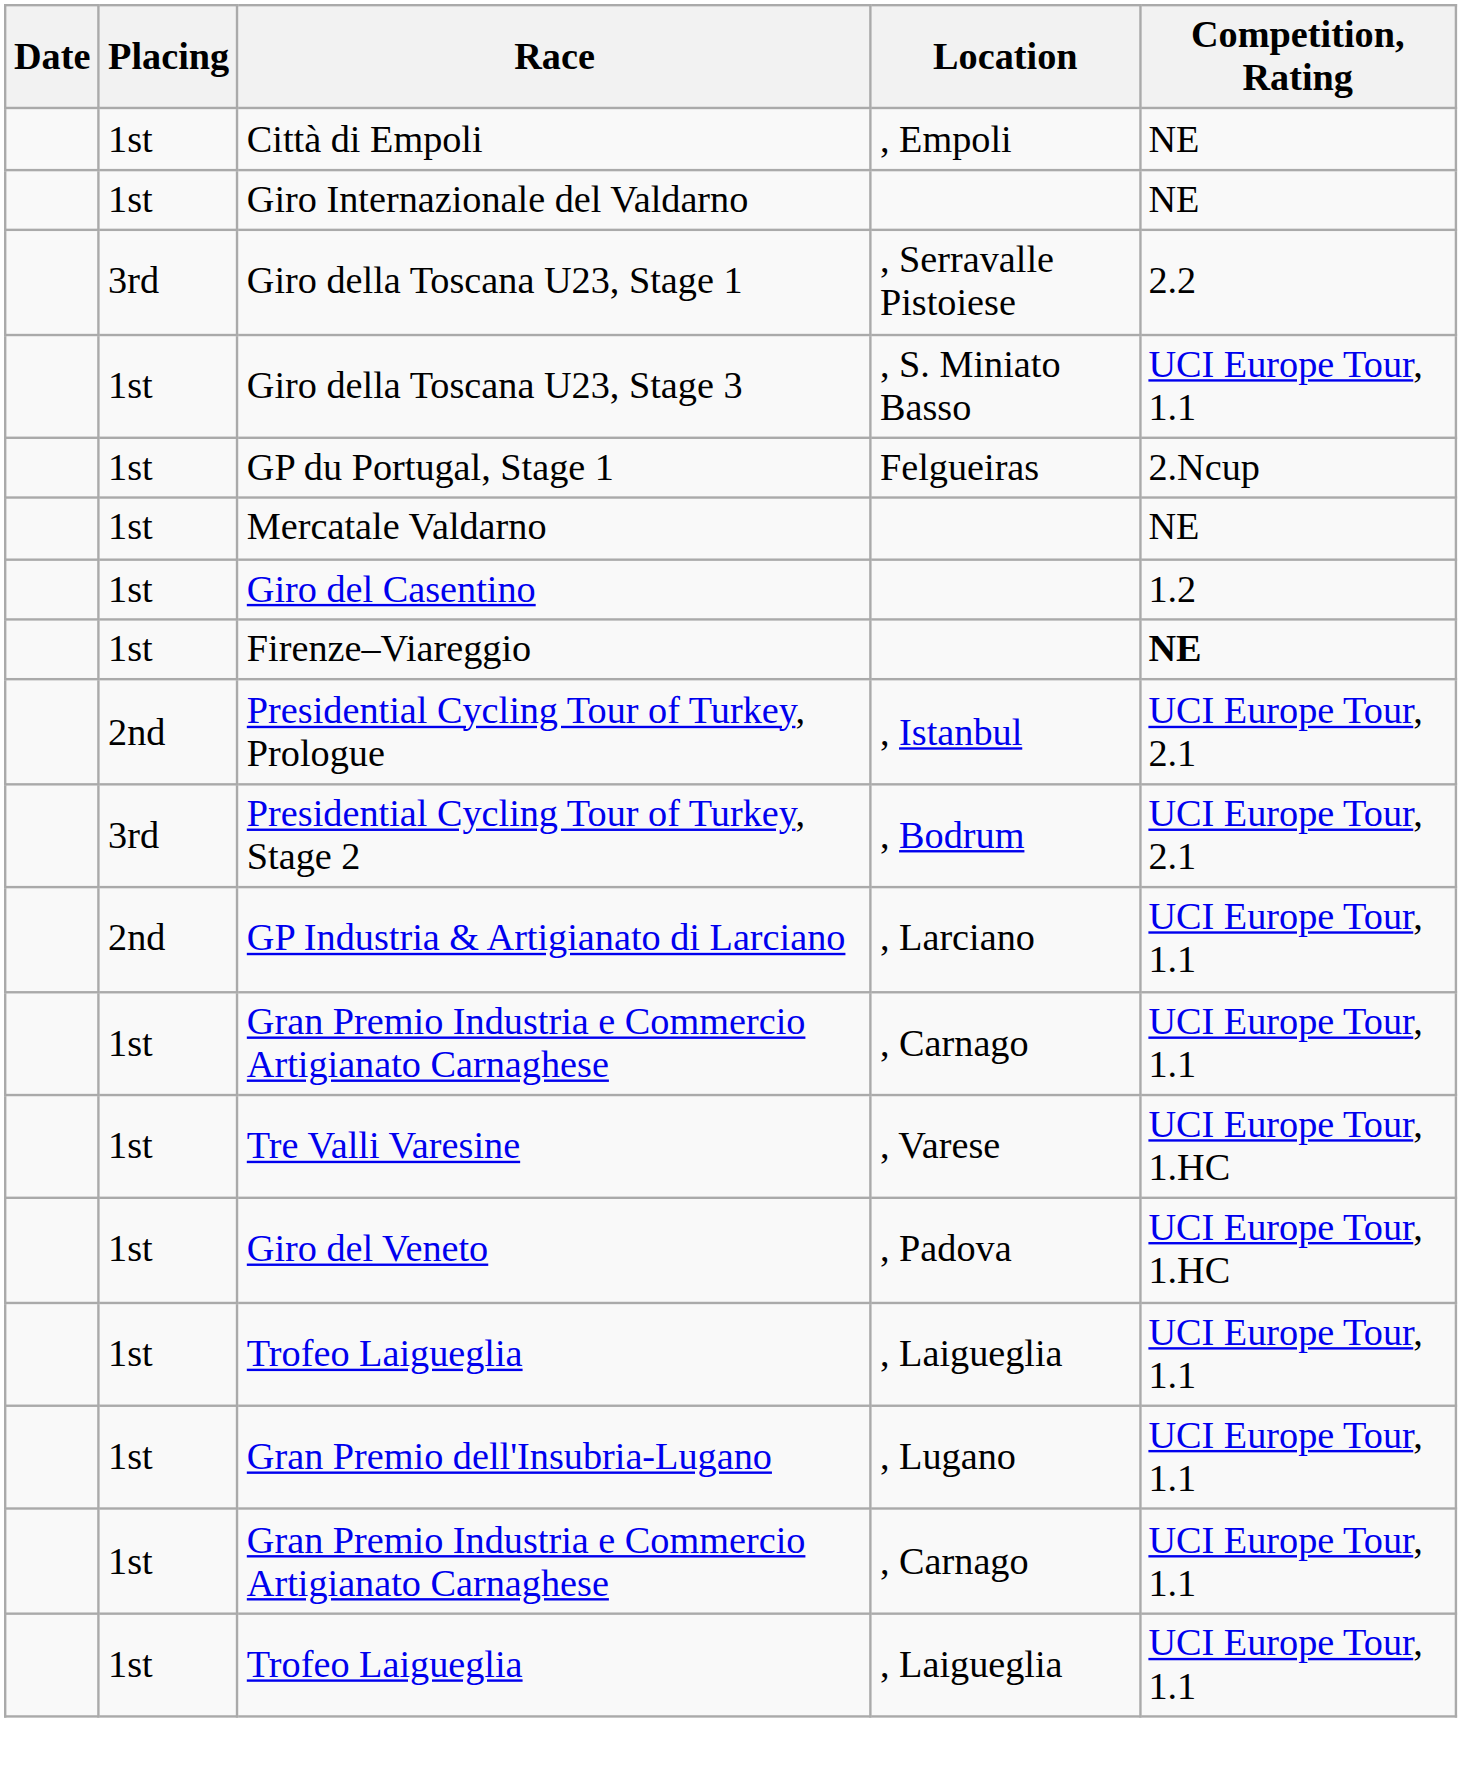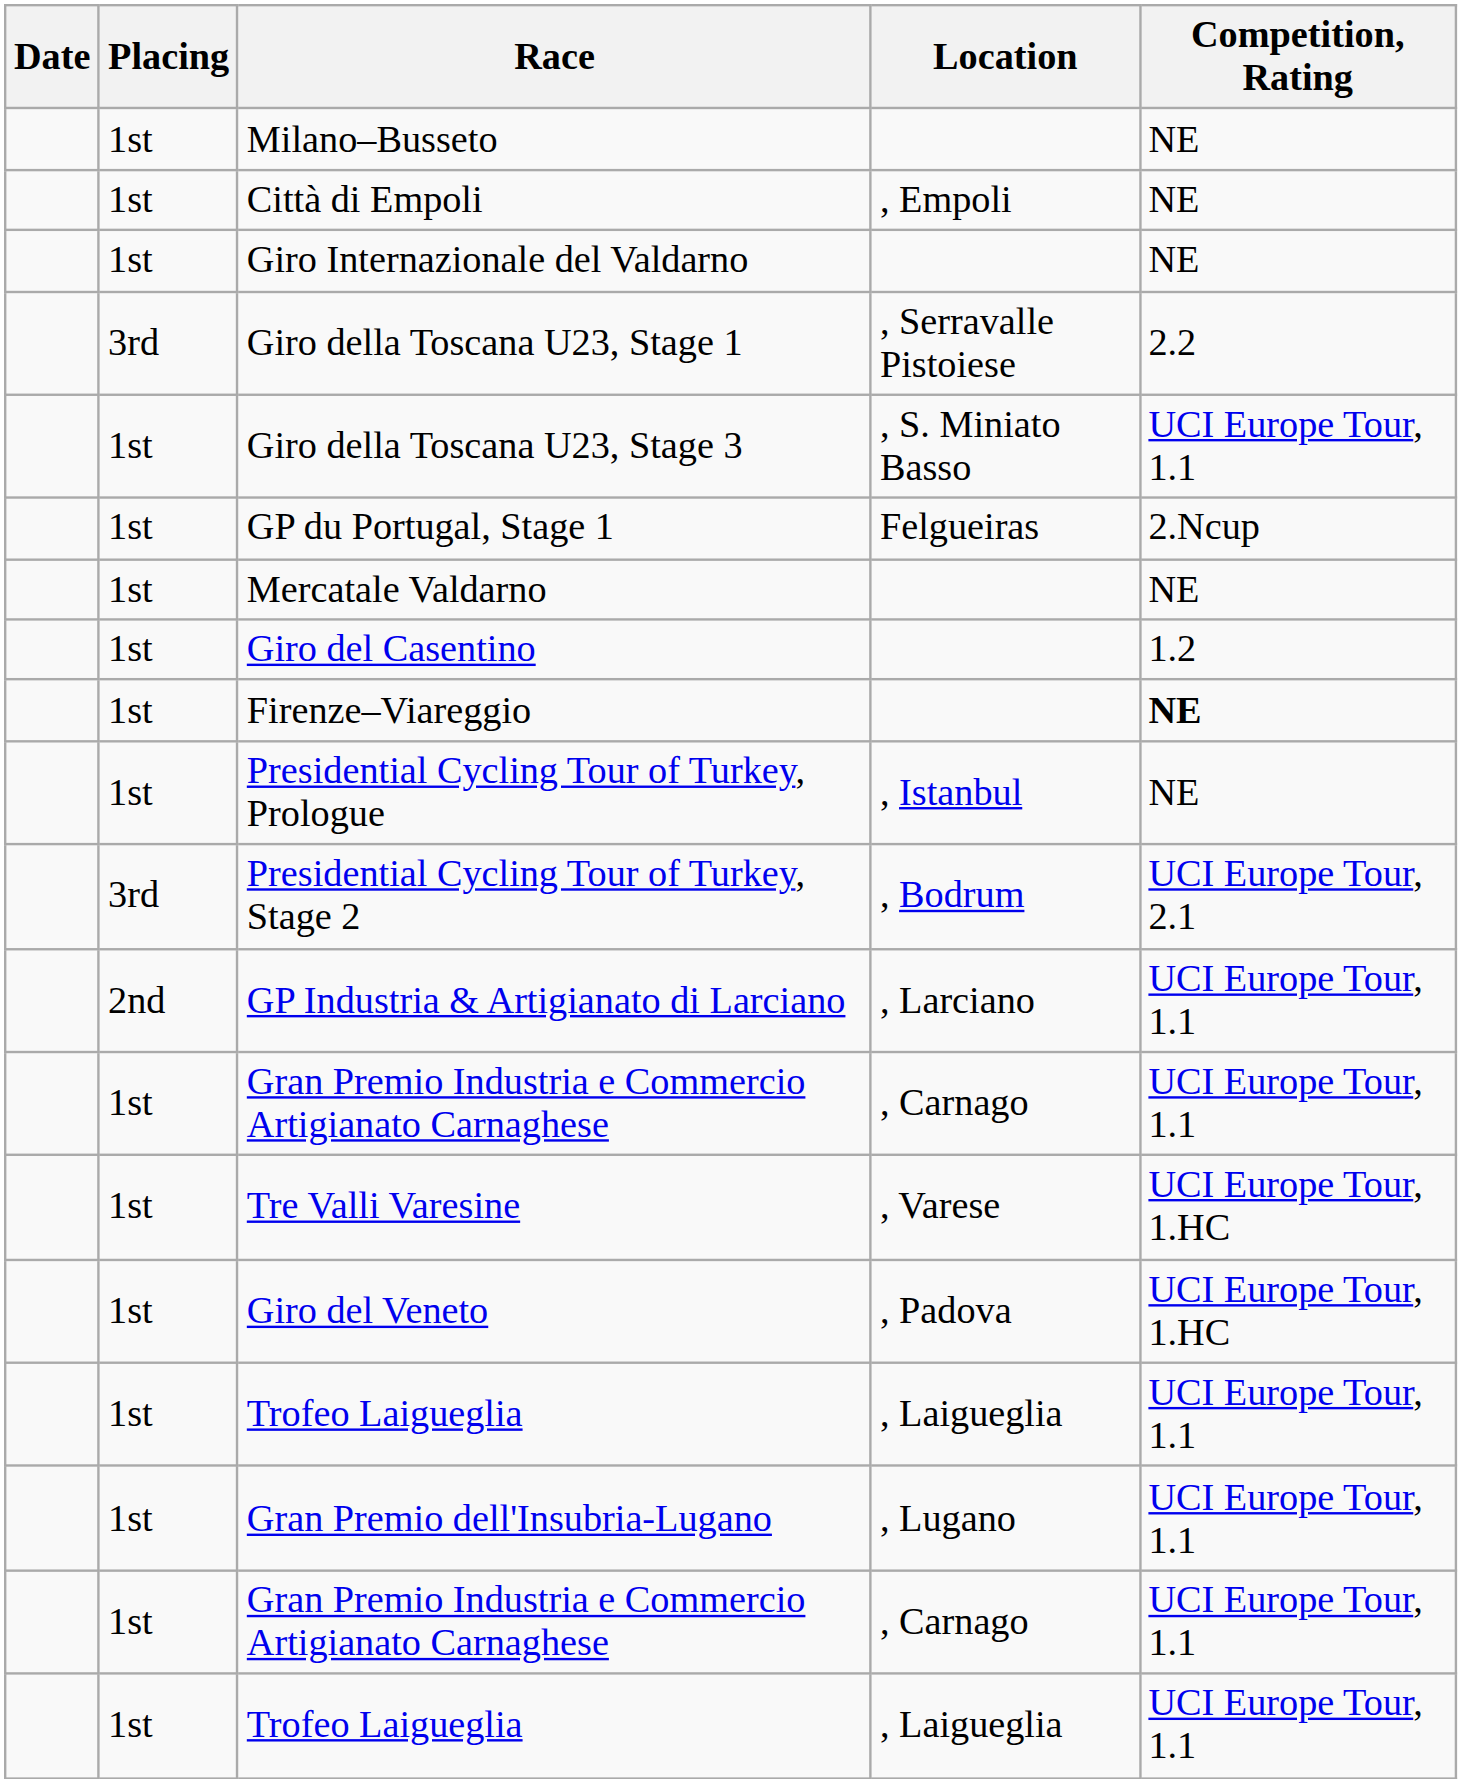+ row: 1st | Milano–Busseto | NE
Presidential Cycling Tour of Turkey, Prologue | Placing: 2nd -> 1st
Presidential Cycling Tour of Turkey, Prologue | Competition, Rating: UCI Europe Tour, 2.1 -> NE
